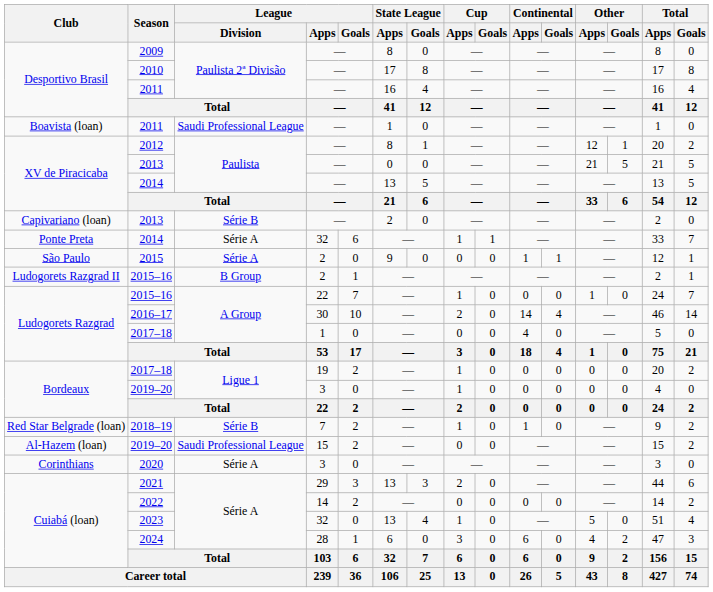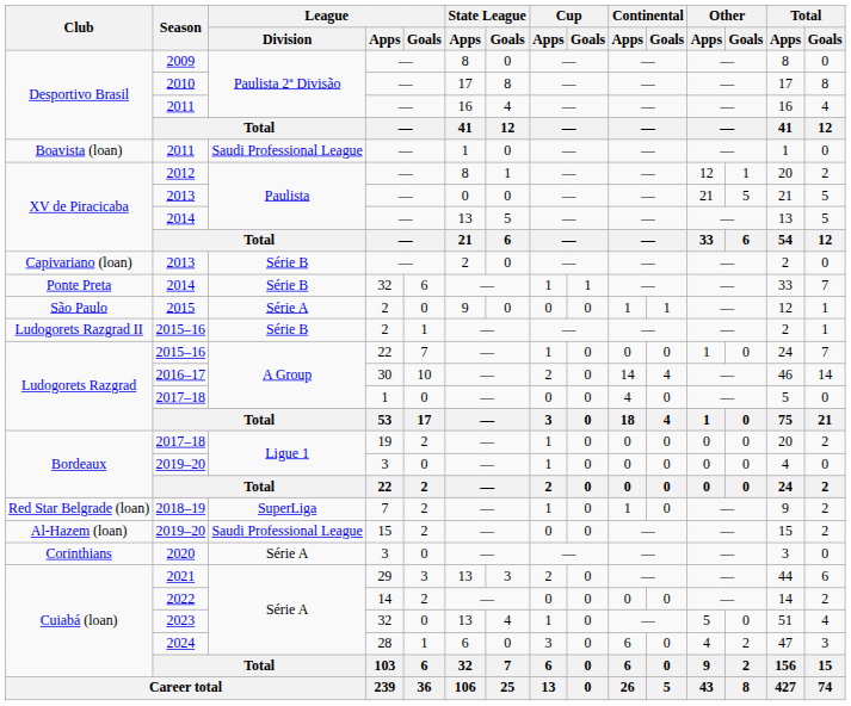Ponte Preta / 2014 | League / Division: Série A -> Série B
Ludogorets Razgrad II / 2015–16 | League / Division: B Group -> Série B
2018–19 | League / Division: Série B -> SuperLiga
